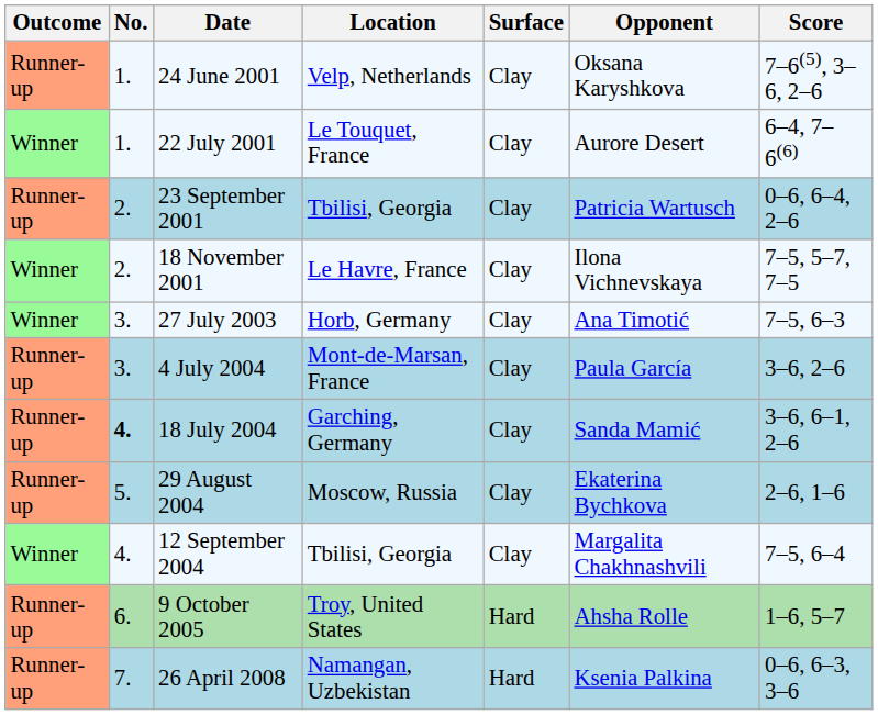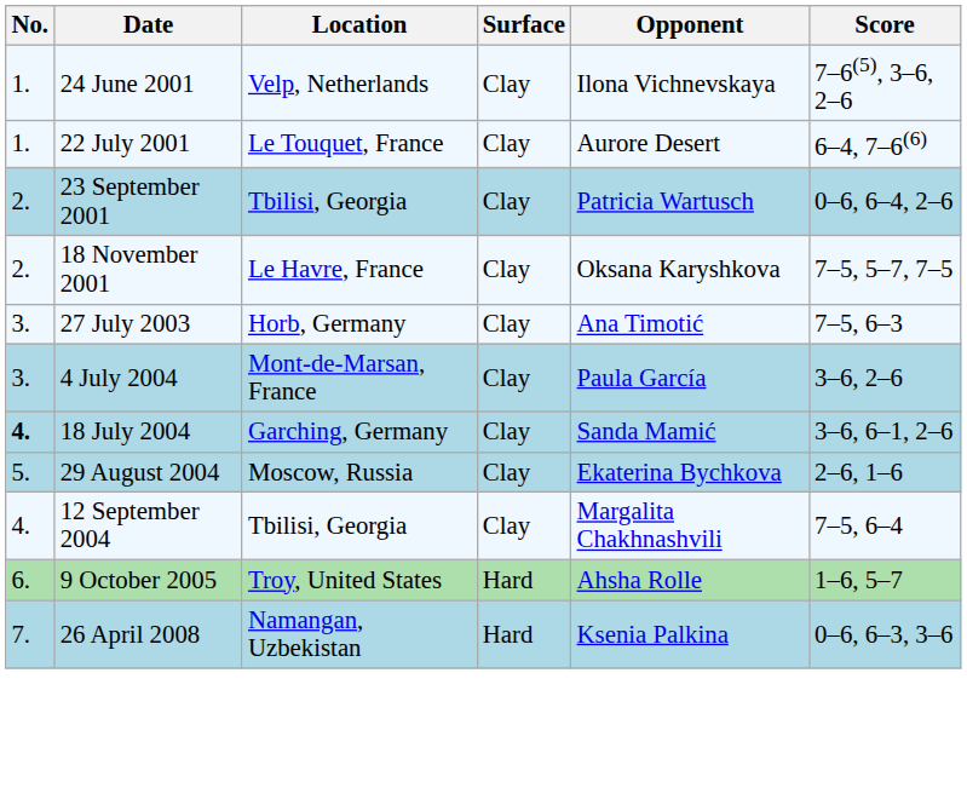- column: Outcome | Runner-up | Winner | Runner-up | Winner | Winner | Runner-up | Runner-up | Runner-up | Winner | Runner-up | Runner-up
24 June 2001 | Opponent: Oksana Karyshkova -> Ilona Vichnevskaya
18 November 2001 | Opponent: Ilona Vichnevskaya -> Oksana Karyshkova
